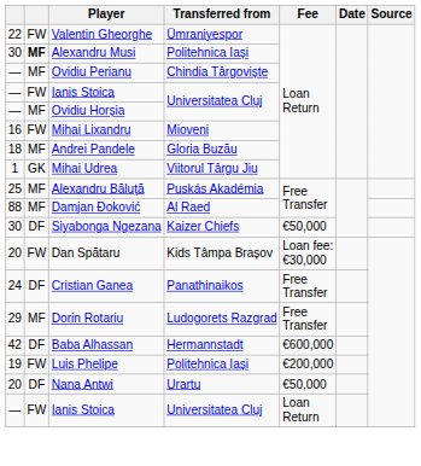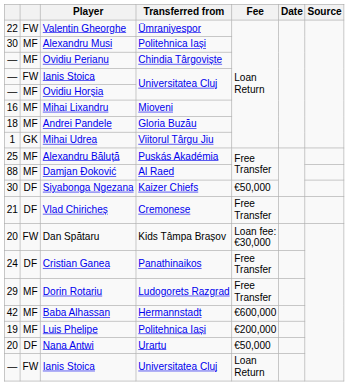Alexandru Musi | column 2: bold -> normal
Mihai Lixandru | column 2: FW -> MF
+ row: 21 | DF | Vlad Chiricheș | Cremonese | Free Transfer
Baba Alhassan | column 2: DF -> MF
Luis Phelipe | column 2: FW -> MF
